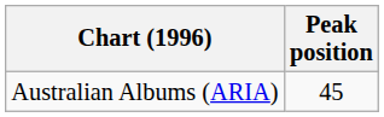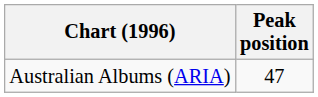Australian Albums (ARIA) | Peak position: 45 -> 47
